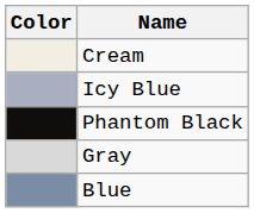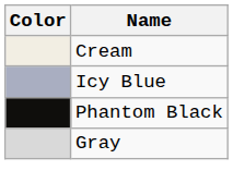- row: Blue
